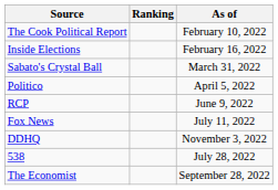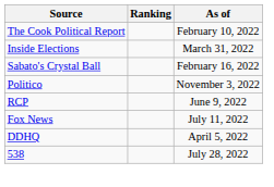Inside Elections | As of: February 16, 2022 -> March 31, 2022
Sabato's Crystal Ball | As of: March 31, 2022 -> February 16, 2022
Politico | As of: April 5, 2022 -> November 3, 2022
DDHQ | As of: November 3, 2022 -> April 5, 2022
- row: The Economist | September 28, 2022
